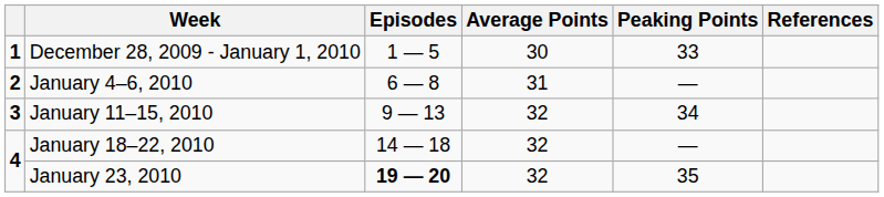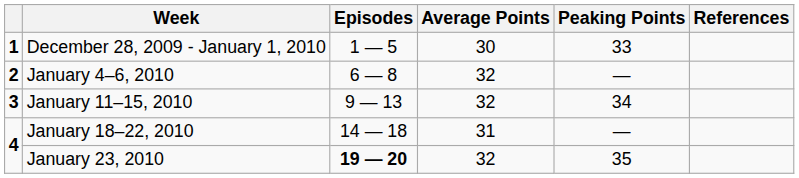January 4–6, 2010 | Average Points: 31 -> 32
January 18–22, 2010 | Average Points: 32 -> 31
